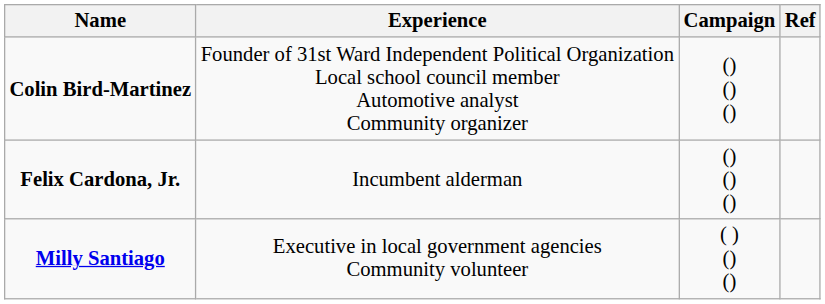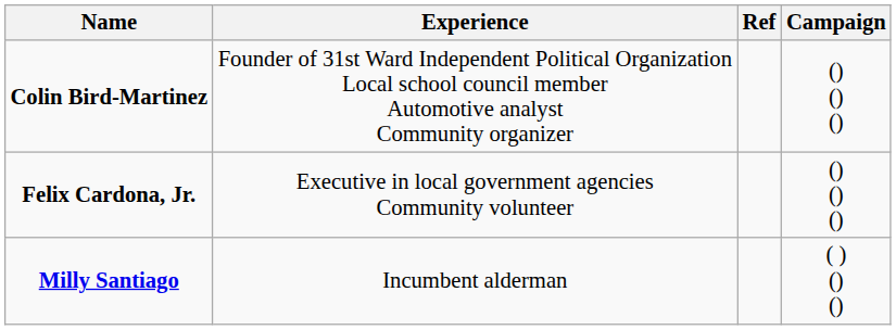columns swapped: Campaign <-> Ref
Felix Cardona, Jr. | Experience: Incumbent alderman -> Executive in local government agencies Community volunteer
Milly Santiago | Experience: Executive in local government agencies Community volunteer -> Incumbent alderman
